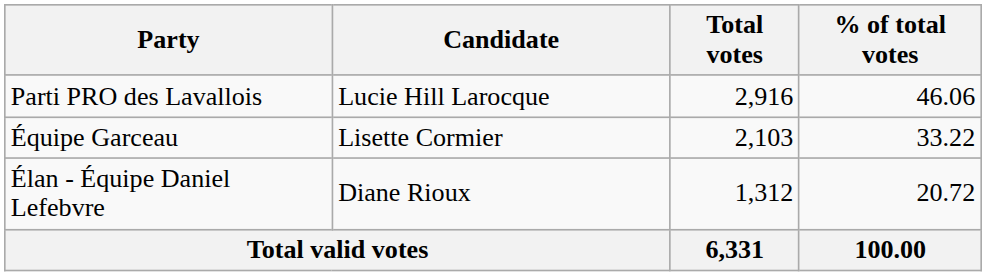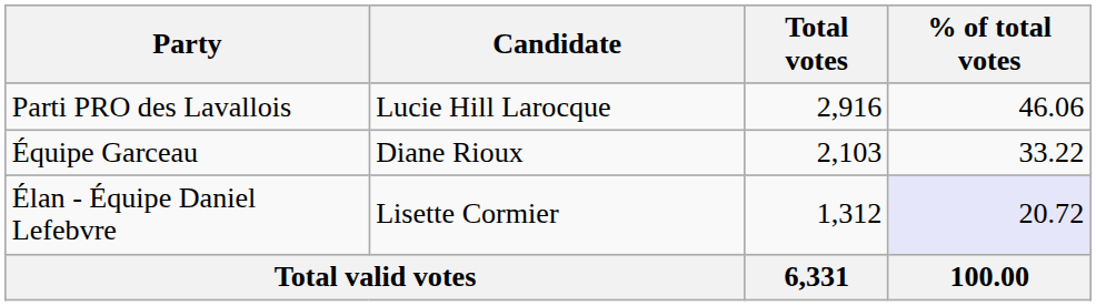Équipe Garceau | Candidate: Lisette Cormier -> Diane Rioux
Élan - Équipe Daniel Lefebvre | Candidate: Diane Rioux -> Lisette Cormier
Élan - Équipe Daniel Lefebvre | % of total votes: no background -> lavender background
